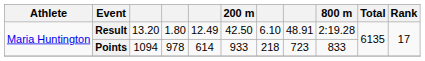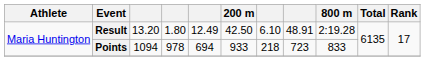Points | column 5: 614 -> 694
